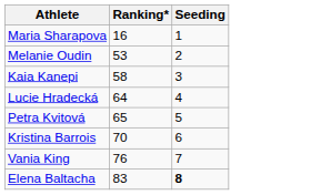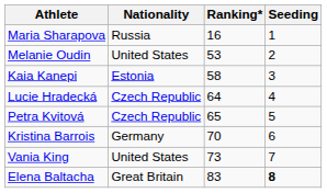+ column: Nationality | Russia | United States | Estonia | Czech Republic | Czech Republic | Germany | United States | Great Britain
Vania King | Ranking*: 76 -> 73
